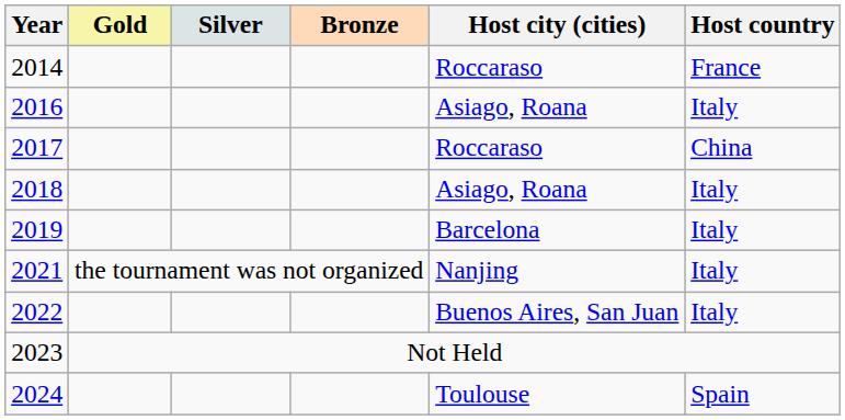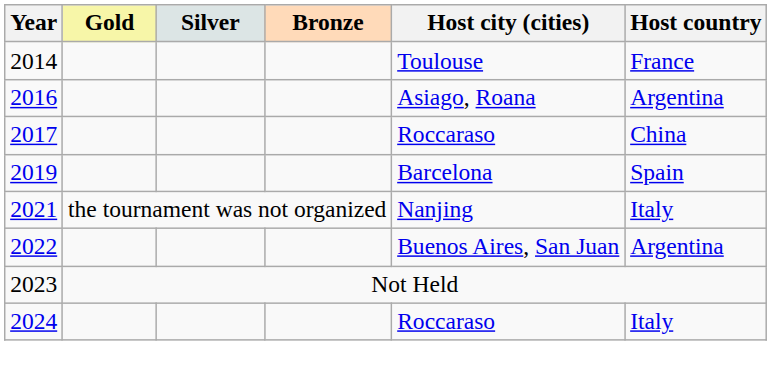2014 | Host city (cities): Roccaraso -> Toulouse
2016 | Host country: Italy -> Argentina
- row: 2018 | Asiago, Roana | Italy
2019 | Host country: Italy -> Spain
2022 | Host country: Italy -> Argentina
2024 | Host city (cities): Toulouse -> Roccaraso
2024 | Host country: Spain -> Italy
